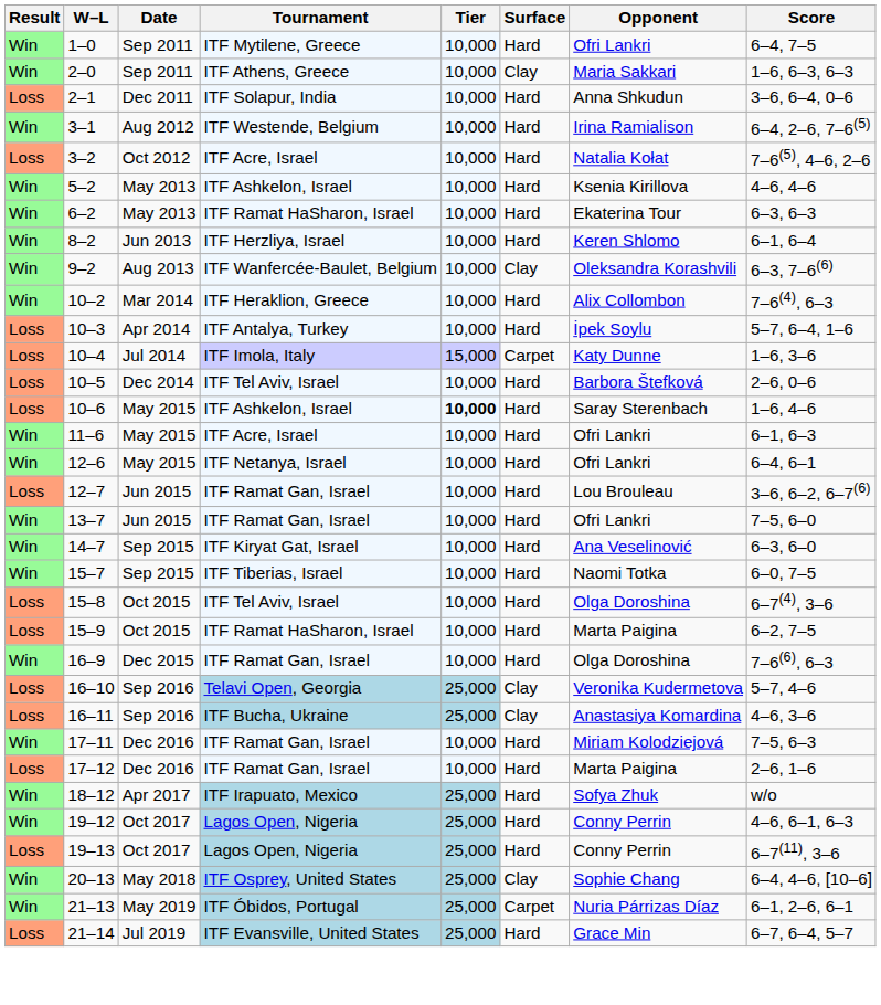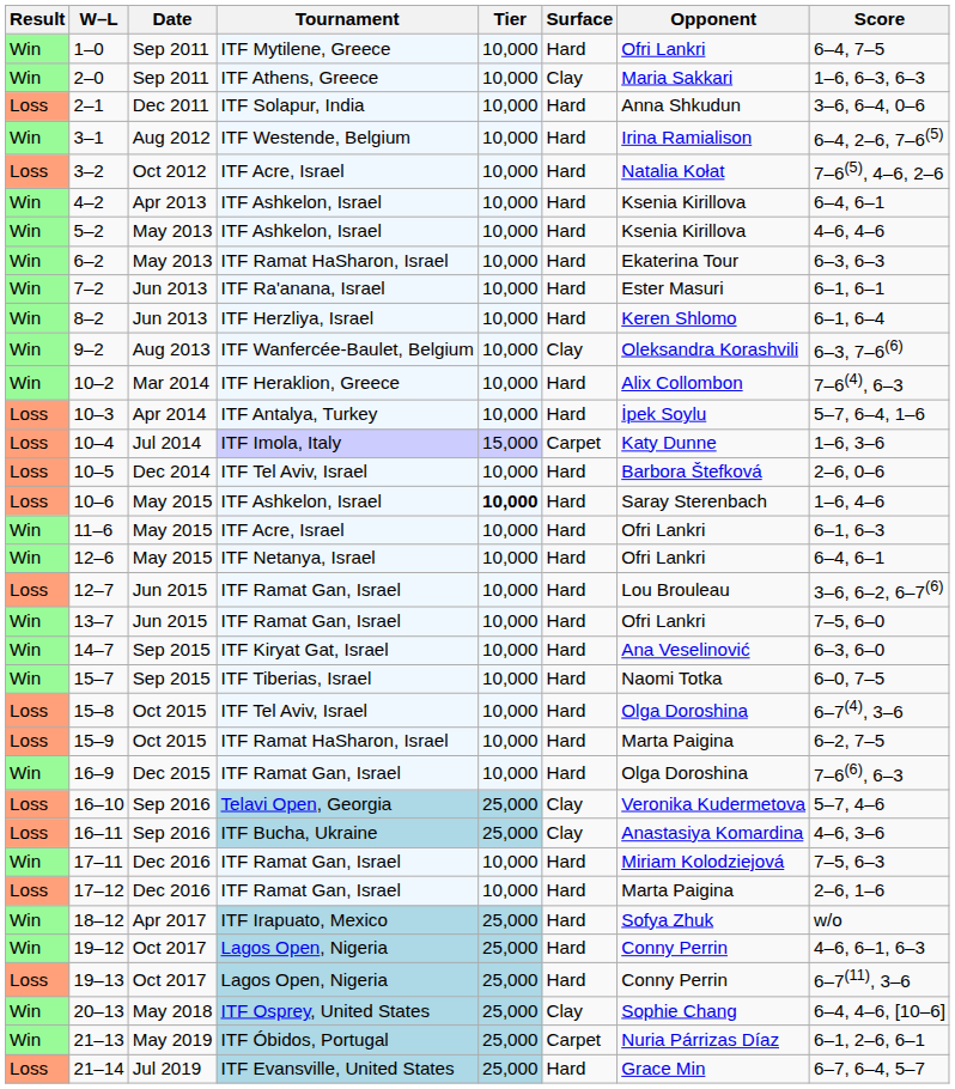+ row: Win | 4–2 | Apr 2013 | ITF Ashkelon, Israel | 10,000 | Hard | Ksenia Kirillova | 6–4, 6–1
+ row: Win | 7–2 | Jun 2013 | ITF Ra'anana, Israel | 10,000 | Hard | Ester Masuri | 6–1, 6–1
